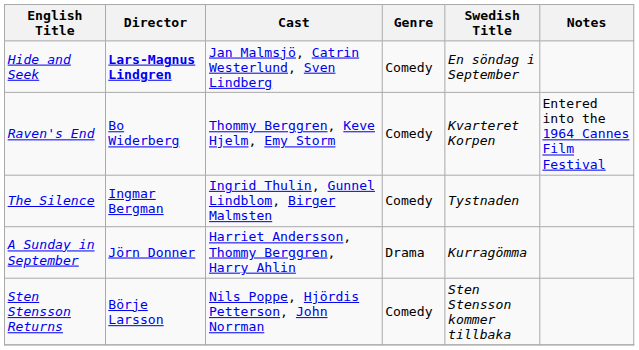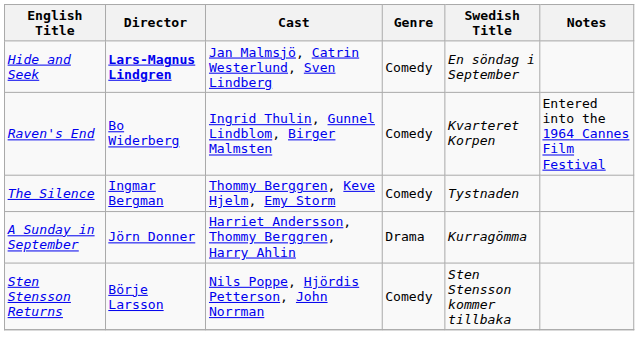Raven's End | Cast: Thommy Berggren, Keve Hjelm, Emy Storm -> Ingrid Thulin, Gunnel Lindblom, Birger Malmsten
The Silence | Cast: Ingrid Thulin, Gunnel Lindblom, Birger Malmsten -> Thommy Berggren, Keve Hjelm, Emy Storm
